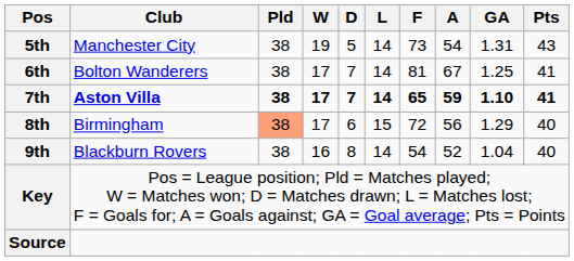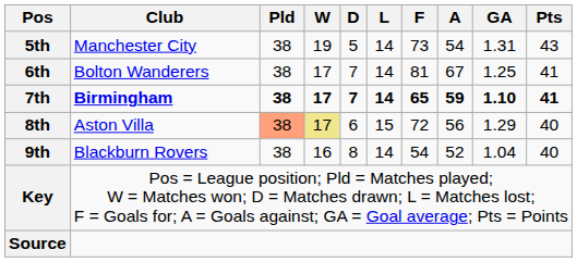7th | Club: Aston Villa -> Birmingham
8th | Club: Birmingham -> Aston Villa
8th | W: no background -> khaki background
